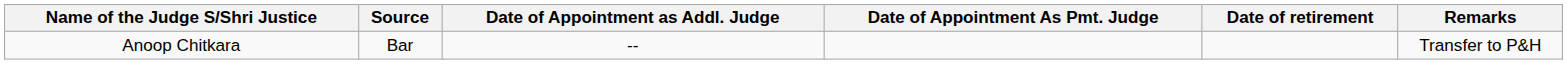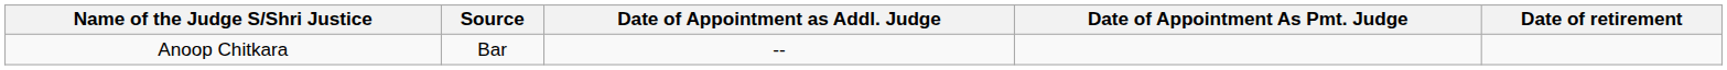- column: Remarks | Transfer to P&H
